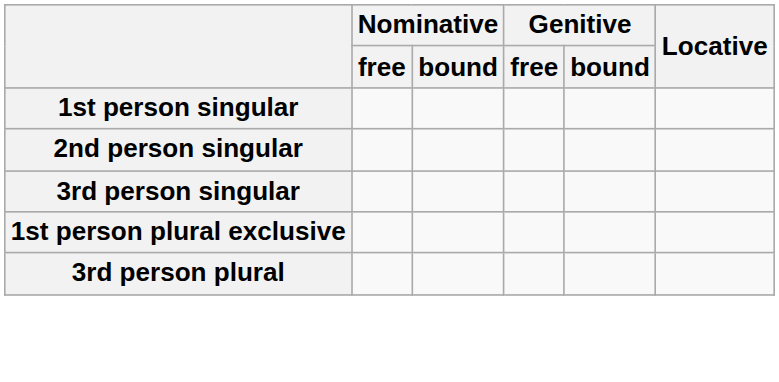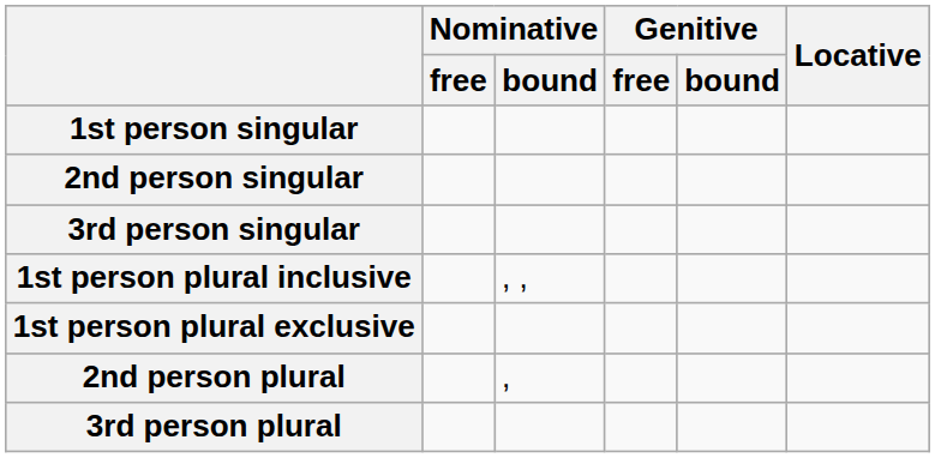+ row: 1st person plural inclusive | , ,
+ row: 2nd person plural | ,
